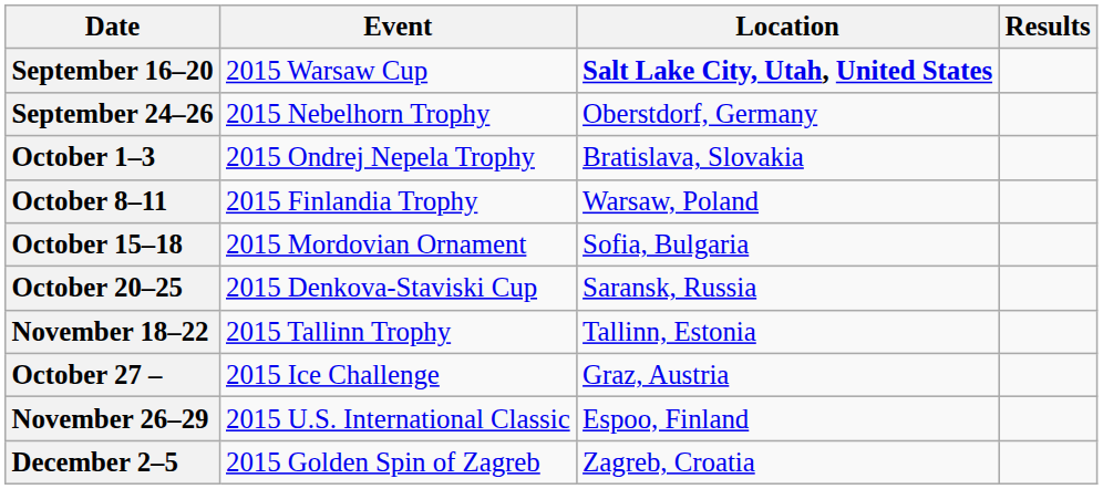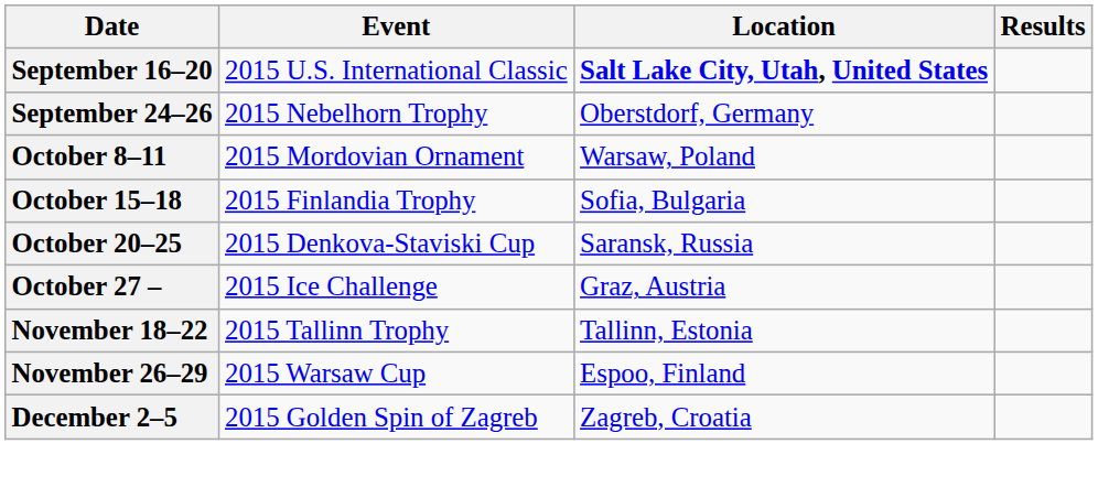September 16–20 | Event: 2015 Warsaw Cup -> 2015 U.S. International Classic
- row: October 1–3 | 2015 Ondrej Nepela Trophy | Bratislava, Slovakia
October 8–11 | Event: 2015 Finlandia Trophy -> 2015 Mordovian Ornament
October 15–18 | Event: 2015 Mordovian Ornament -> 2015 Finlandia Trophy
rows swapped: October 27 – <-> November 18–22
November 26–29 | Event: 2015 U.S. International Classic -> 2015 Warsaw Cup
